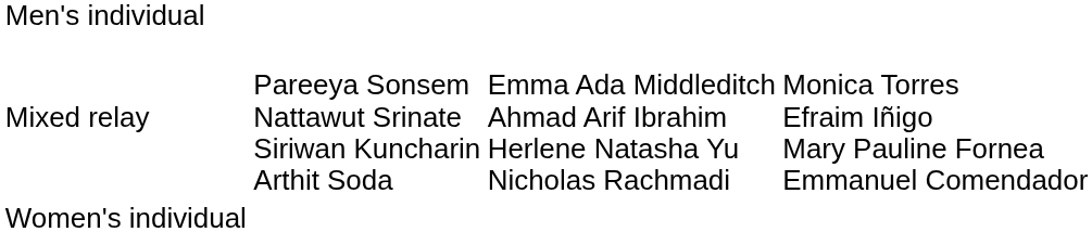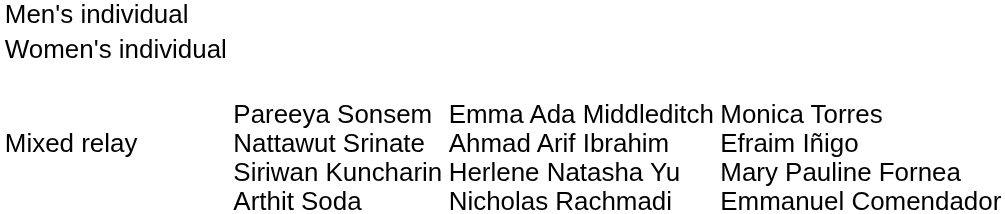rows swapped: Women's individual <-> Mixed relay
